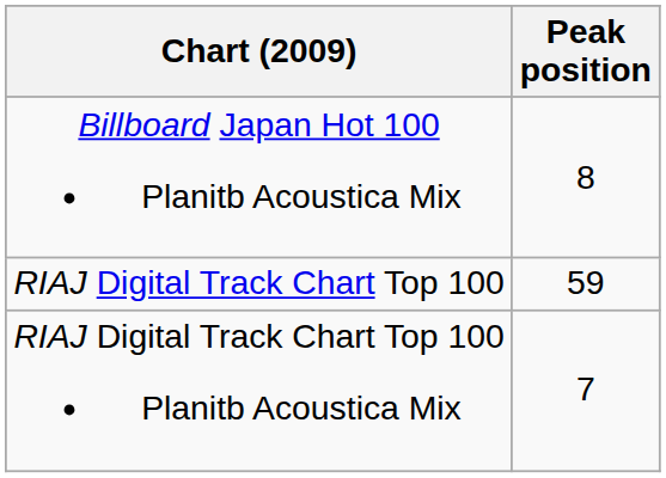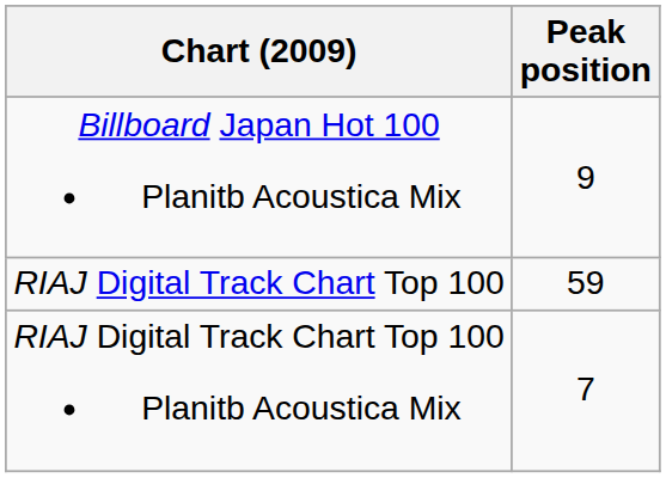Billboard Japan Hot 100 Planitb Acoustica Mix | Peak position: 8 -> 9
